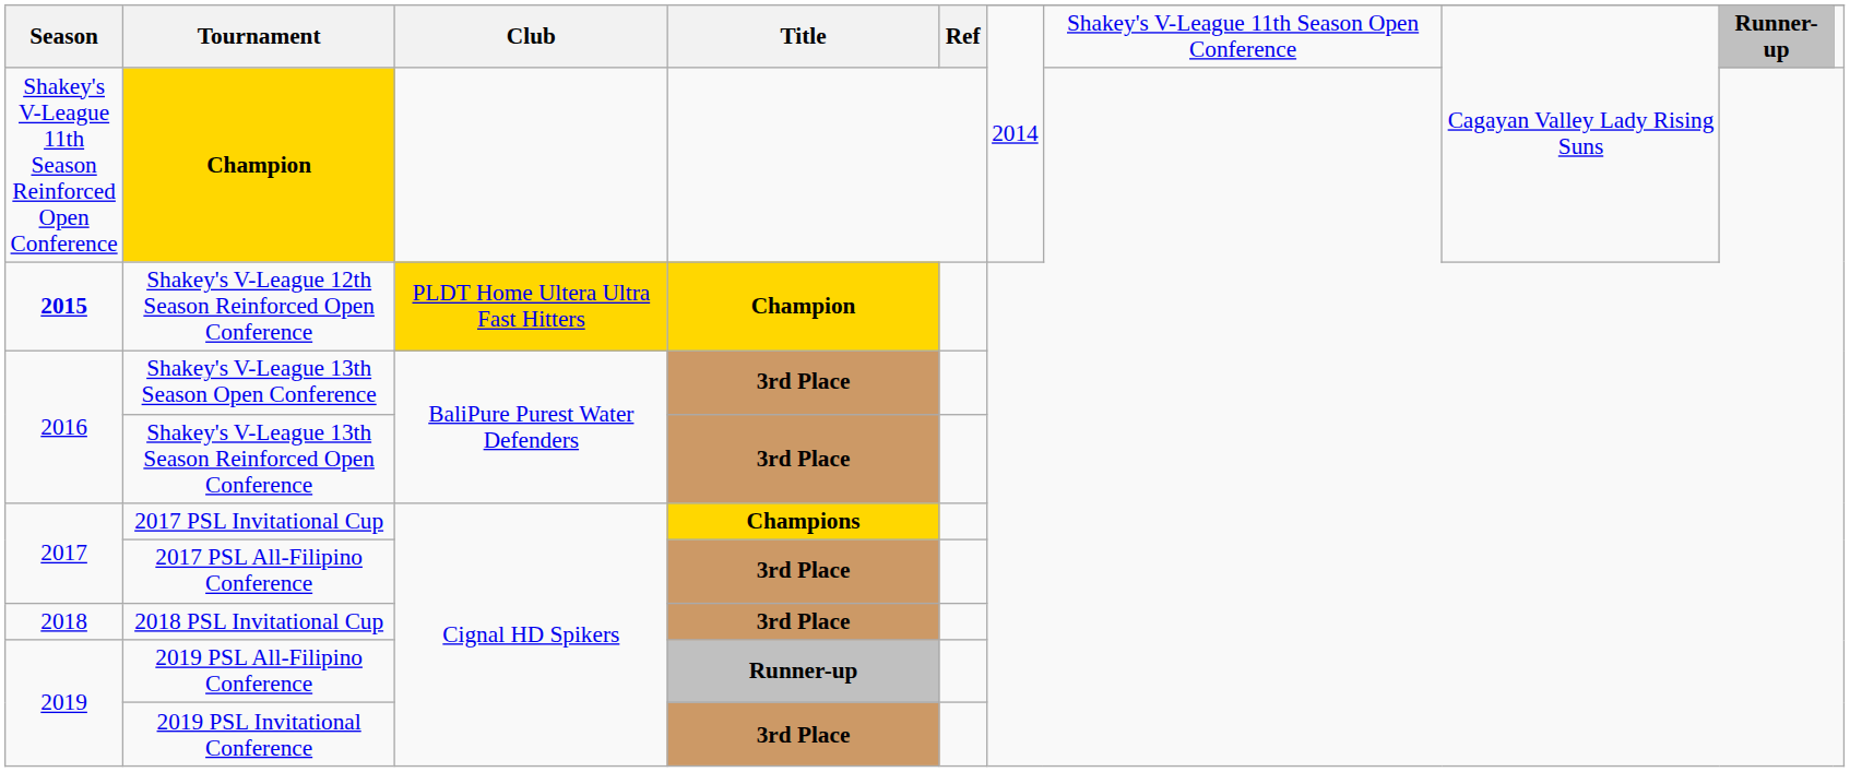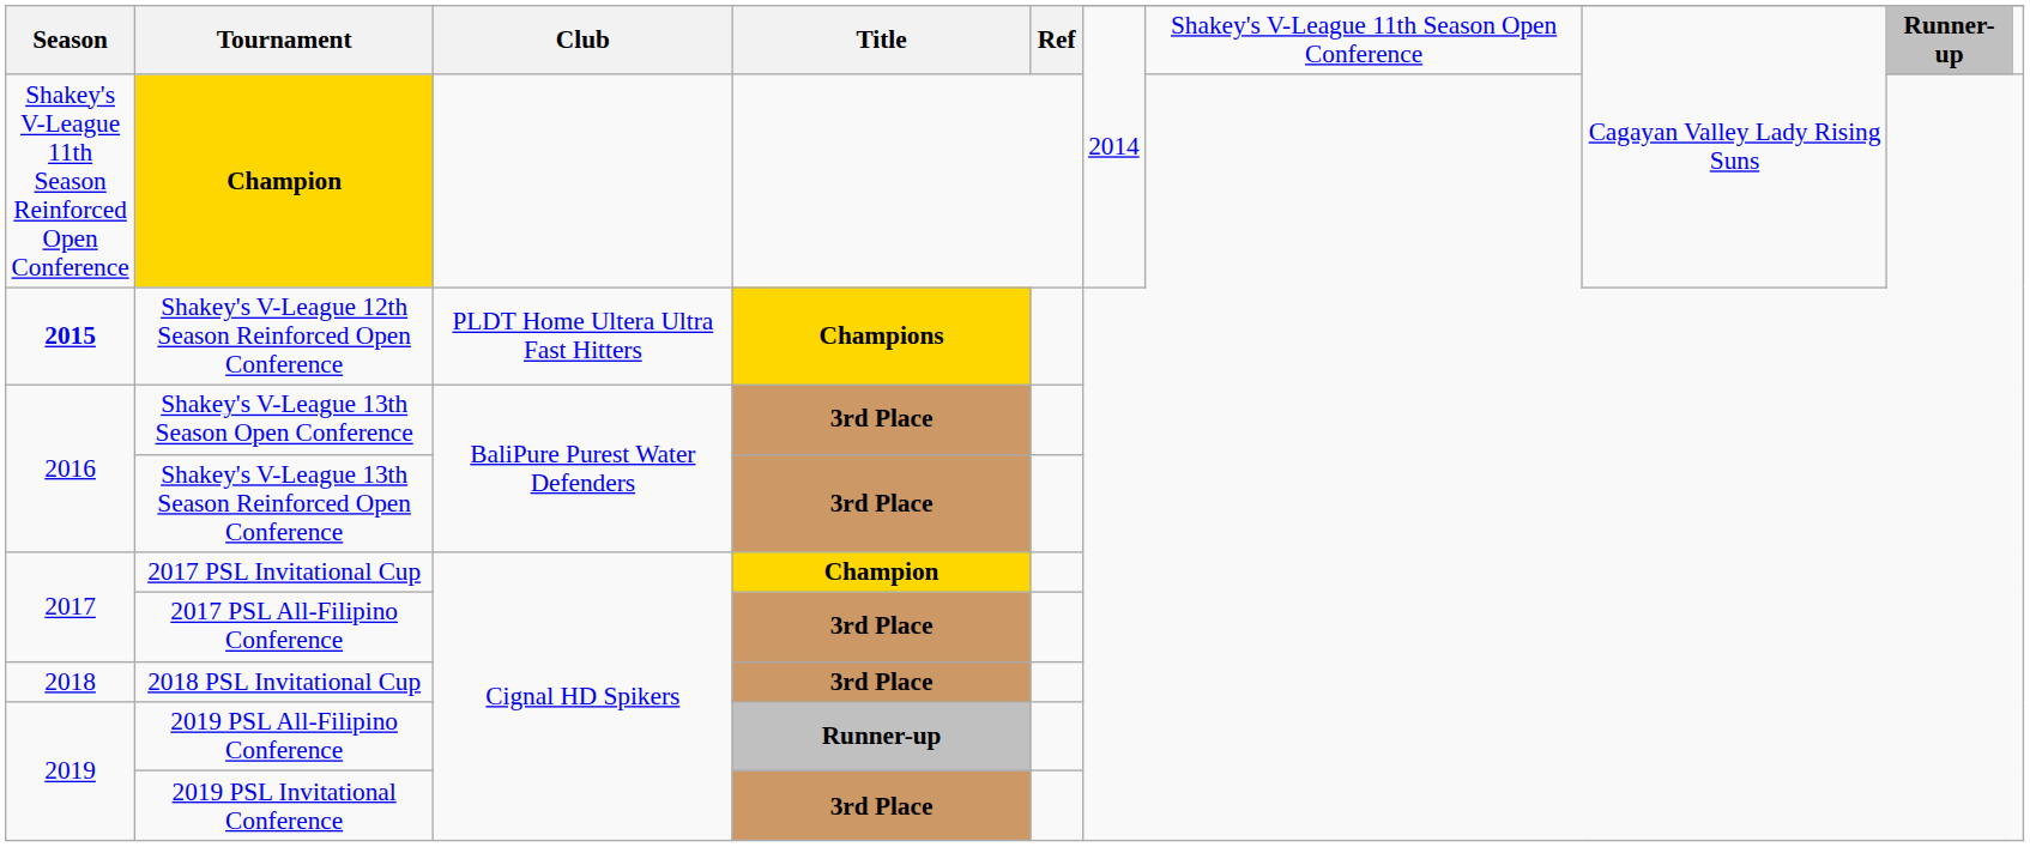Shakey's V-League 12th Season Reinforced Open Conference | Club: gold background -> no background
Shakey's V-League 12th Season Reinforced Open Conference | Title: Champion -> Champions
2017 PSL Invitational Cup | Title: Champions -> Champion
